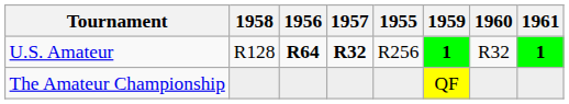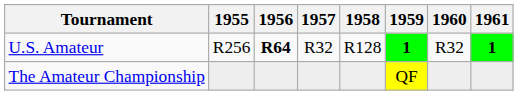columns swapped: 1955 <-> 1958
U.S. Amateur | 1957: bold -> normal
